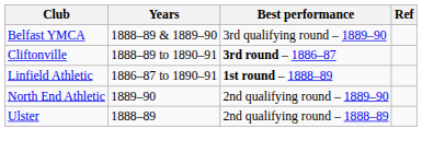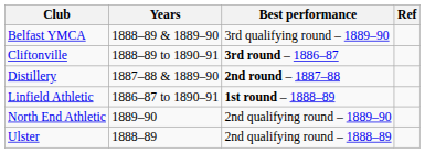+ row: Distillery | 1887–88 & 1889–90 | 2nd round – 1887–88
